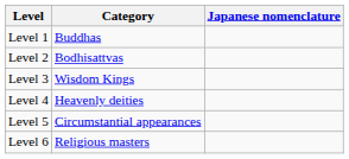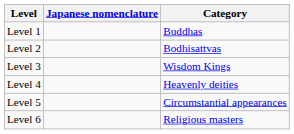columns swapped: Category <-> Japanese nomenclature
